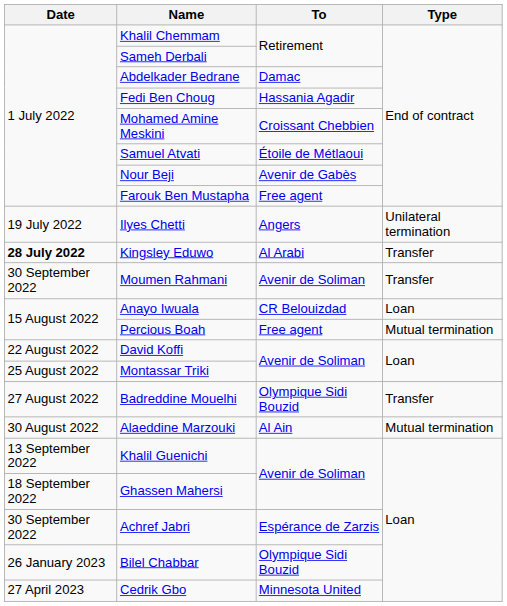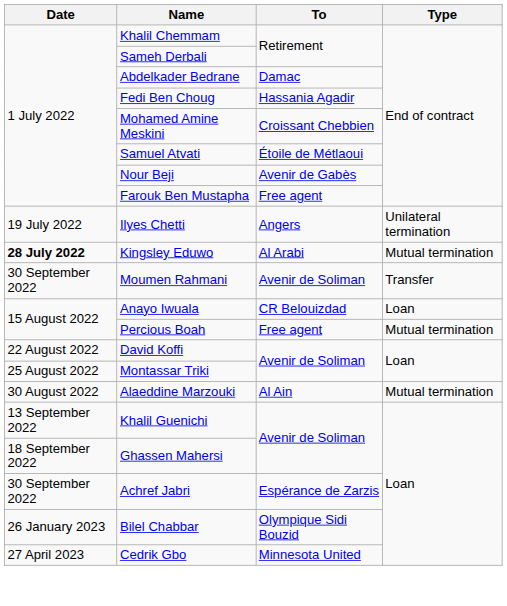Kingsley Eduwo | Type: Transfer -> Mutual termination
- row: 27 August 2022 | Badreddine Mouelhi | Olympique Sidi Bouzid | Transfer
